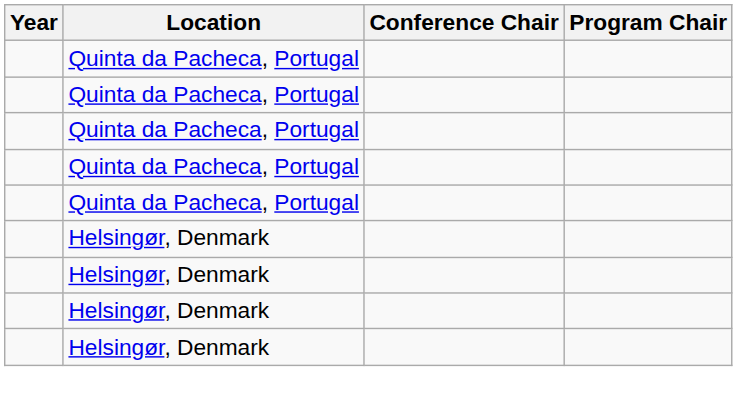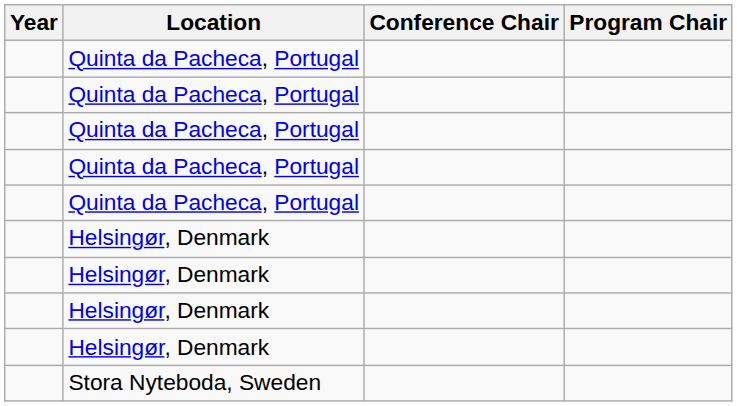+ row: Stora Nyteboda, Sweden
